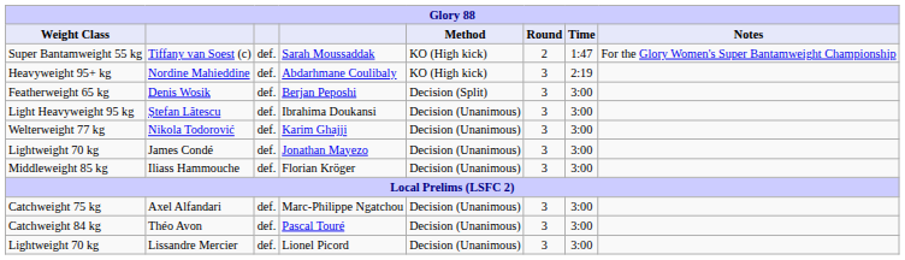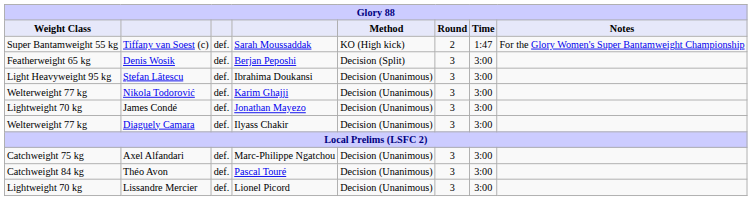- row: Heavyweight 95+ kg | Nordine Mahieddine | def. | Abdarhmane Coulibaly | KO (High kick) | 3 | 2:19
- row: Middleweight 85 kg | Iliass Hammouche | def. | Florian Kröger | Decision (Unanimous) | 3 | 3:00
+ row: Welterweight 77 kg | Diaguely Camara | def. | Ilyass Chakir | Decision (Unanimous) | 3 | 3:00
